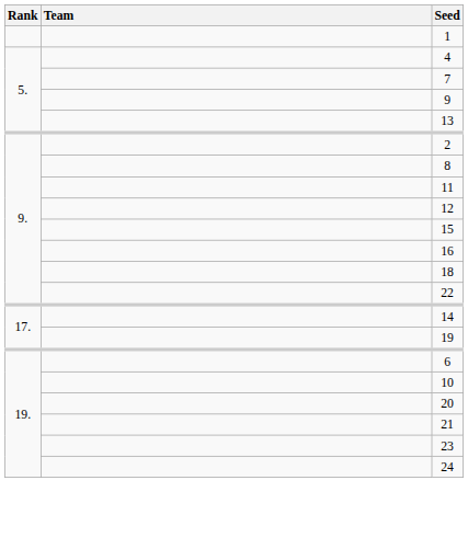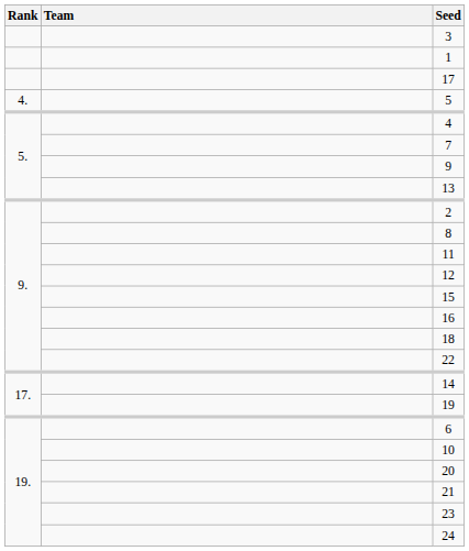+ row: 3
+ row: 17
+ row: 4. | 5
